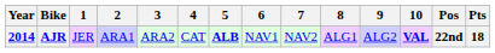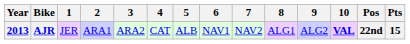AJR | Year: 2014 -> 2013
AJR | 5: bold -> normal
AJR | Pts: 18 -> 15
